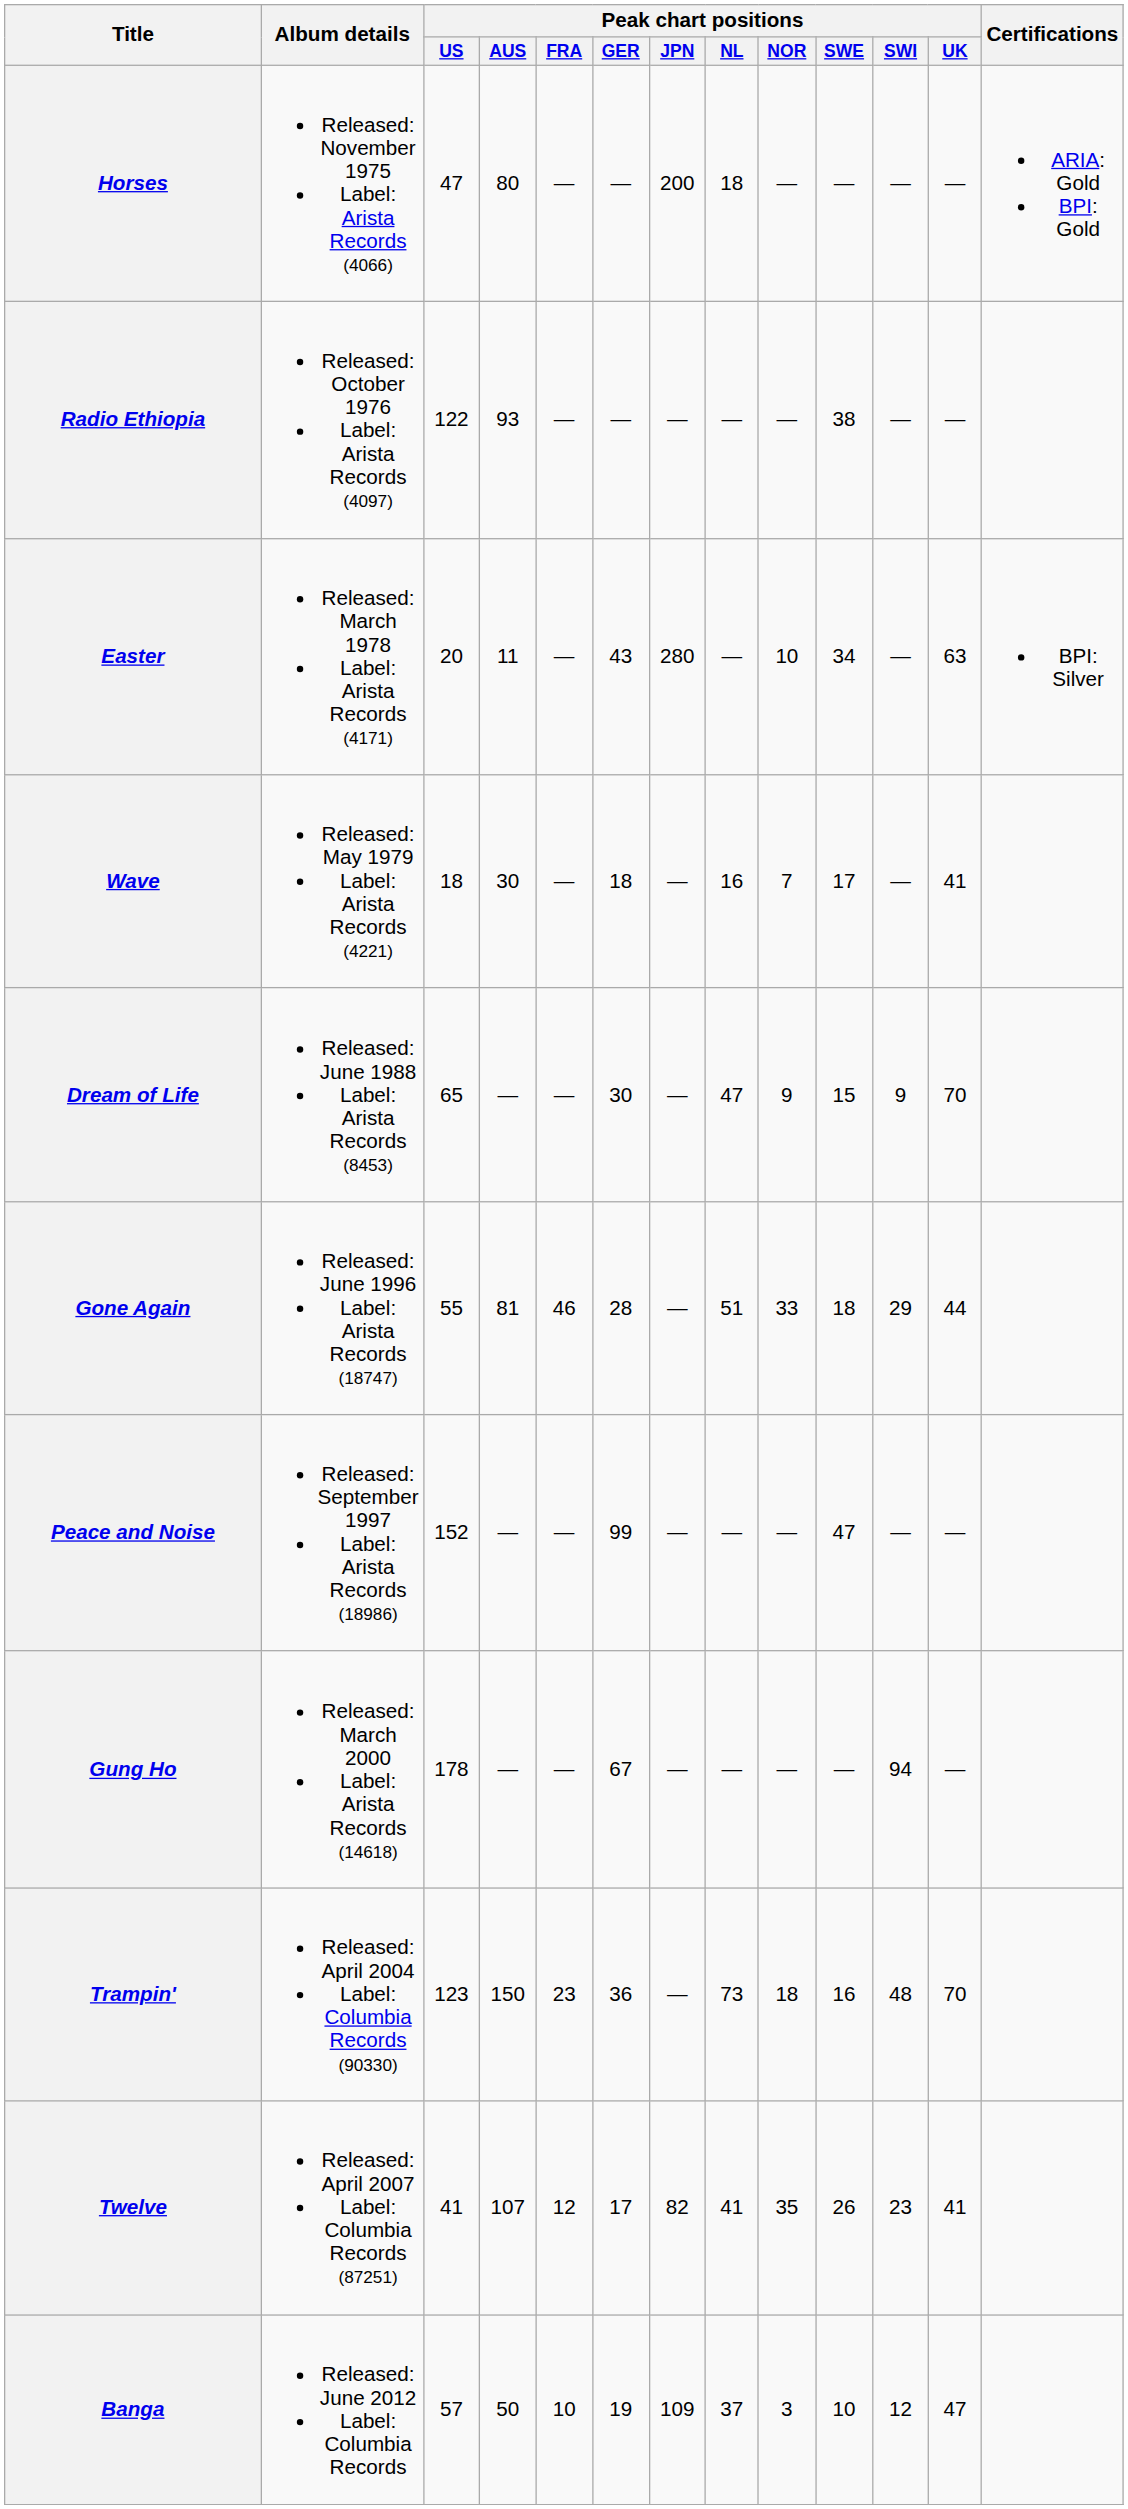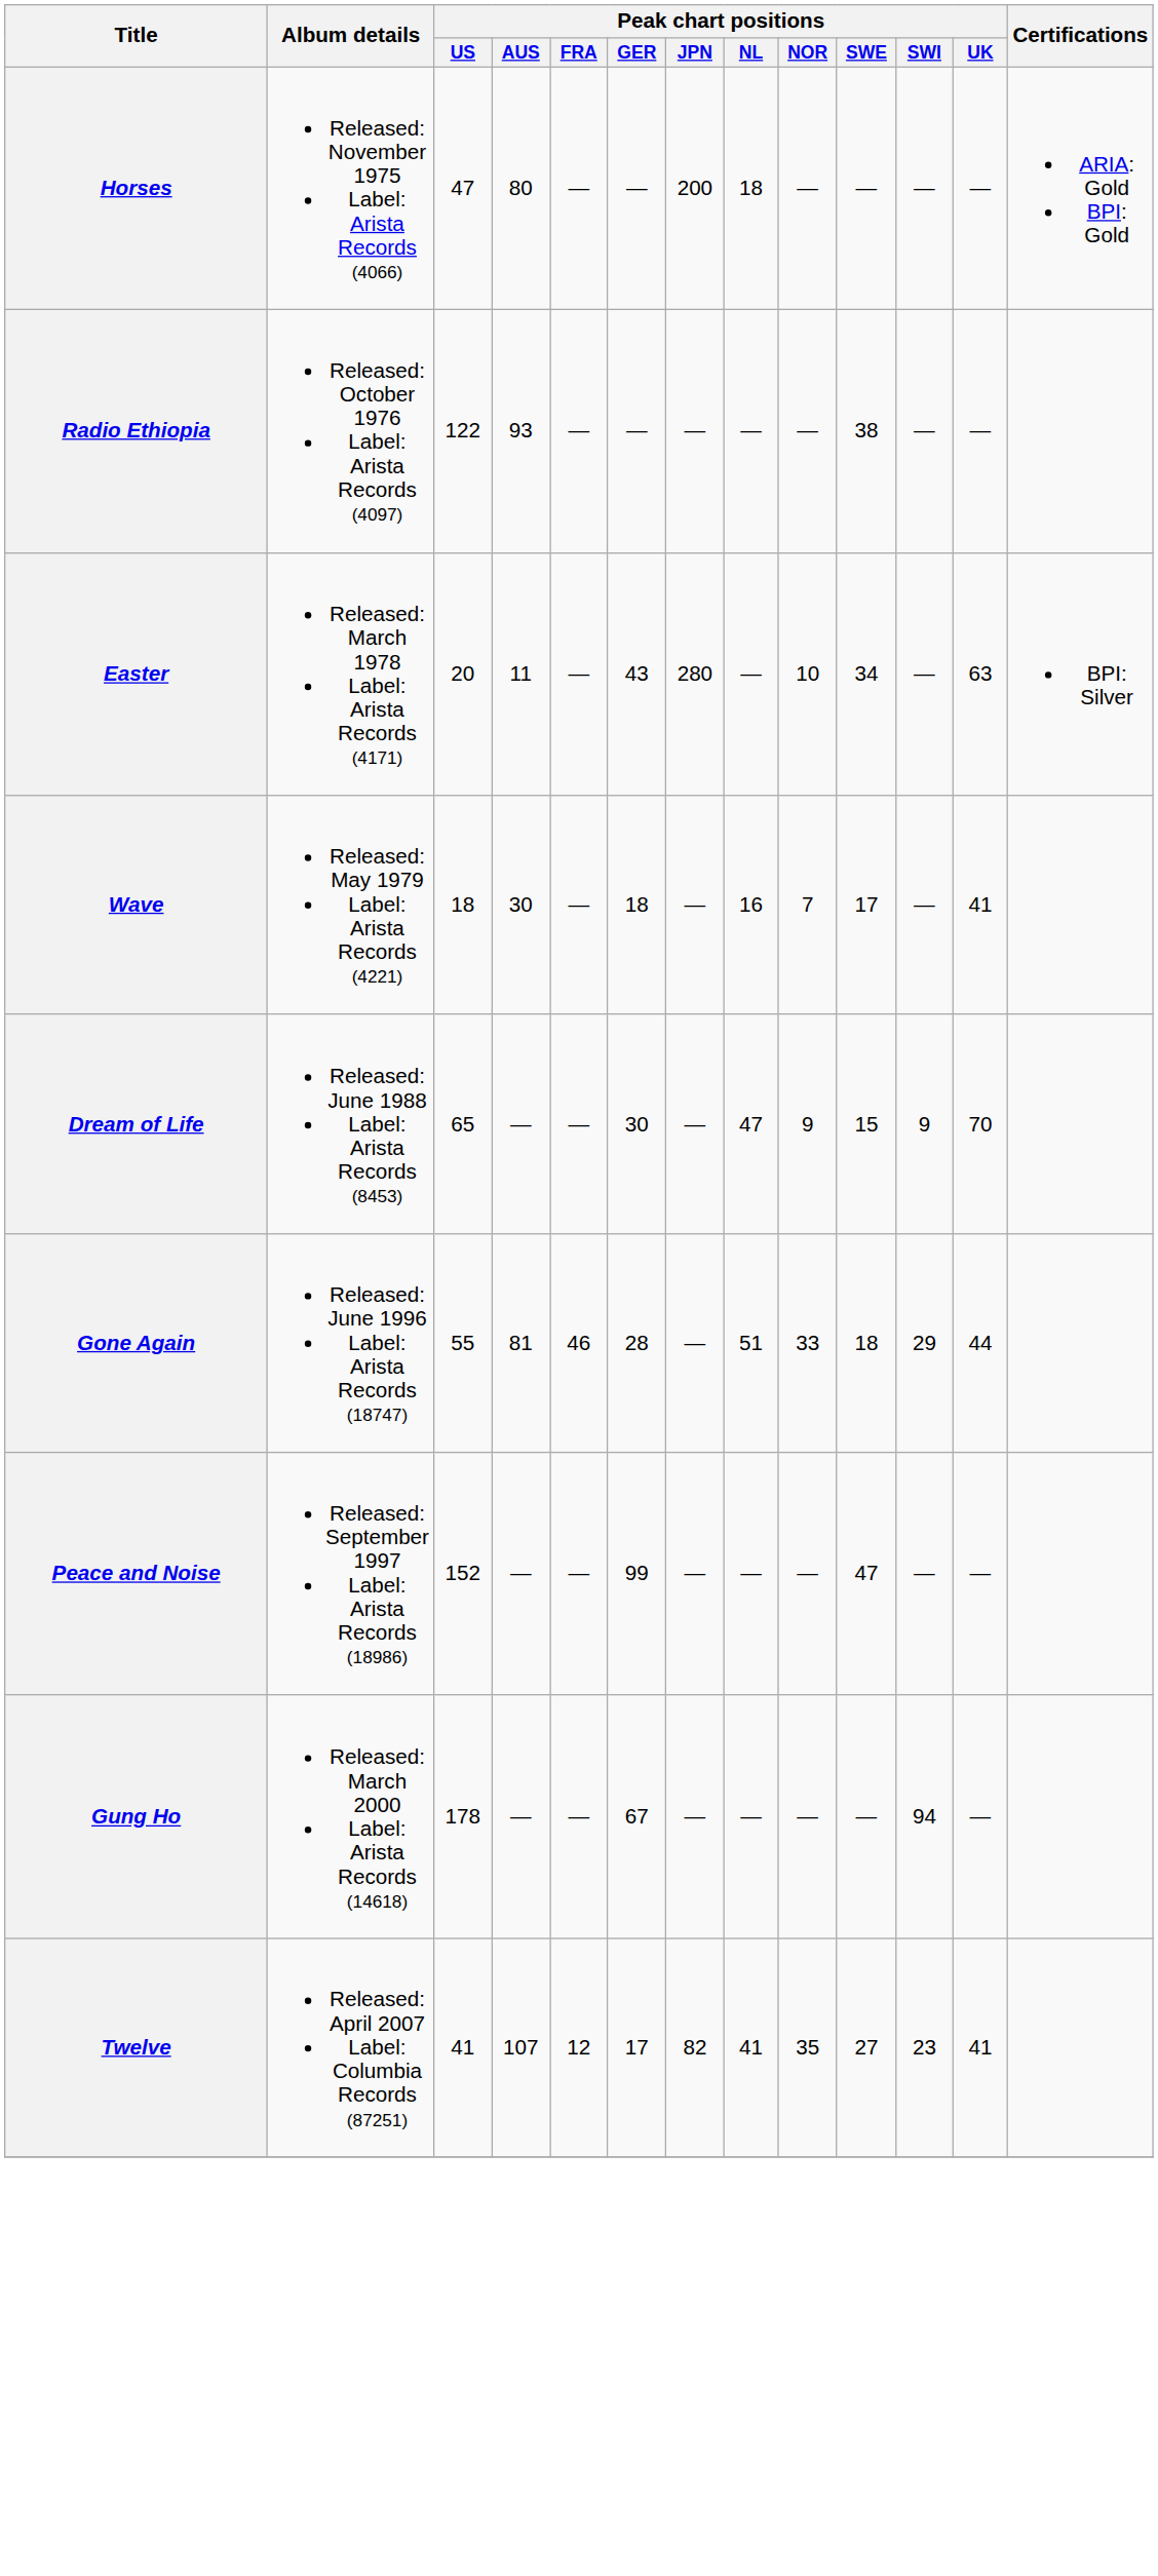- row: Trampin' | Released: April 2004 Label: Columbia Records (90330) | 123 | 150 | 23 | 36 | — | 73 | 18 | 16 | 48 | 70
Twelve | Peak chart positions / SWE: 26 -> 27
- row: Banga | Released: June 2012 Label: Columbia Records | 57 | 50 | 10 | 19 | 109 | 37 | 3 | 10 | 12 | 47
